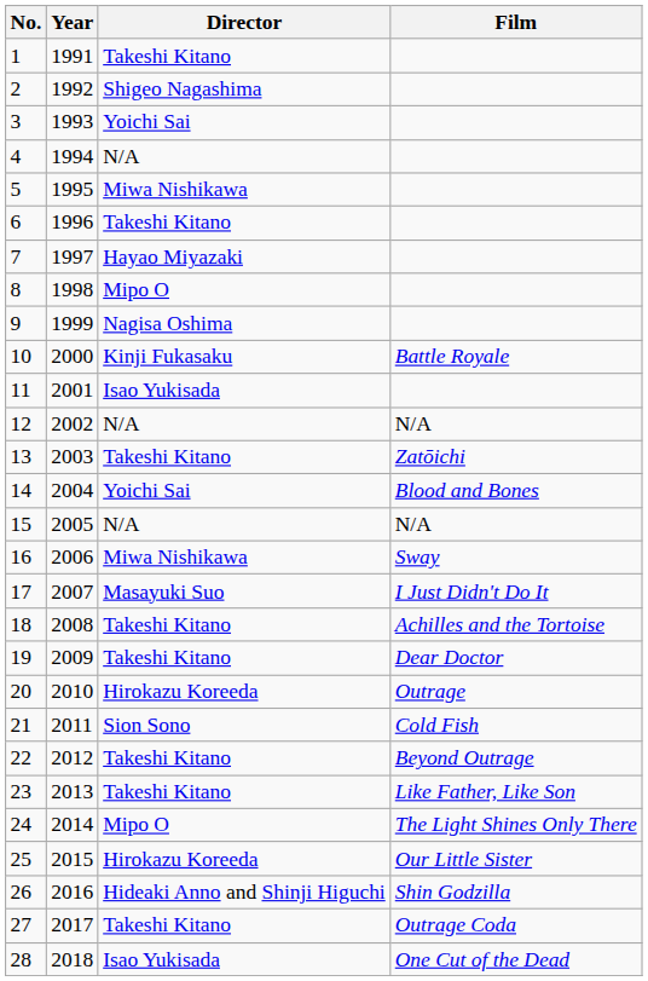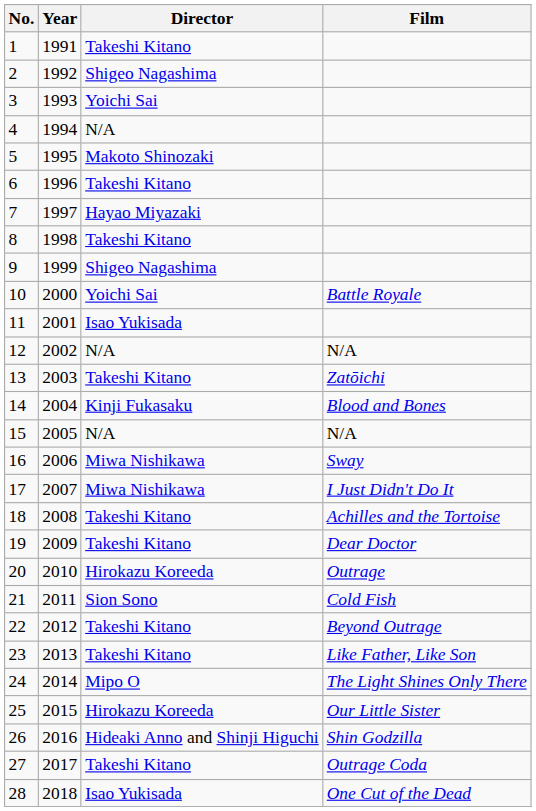5 | Director: Miwa Nishikawa -> Makoto Shinozaki
8 | Director: Mipo O -> Takeshi Kitano
9 | Director: Nagisa Oshima -> Shigeo Nagashima
10 | Director: Kinji Fukasaku -> Yoichi Sai
14 | Director: Yoichi Sai -> Kinji Fukasaku
17 | Director: Masayuki Suo -> Miwa Nishikawa
